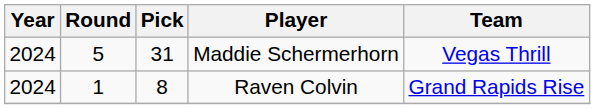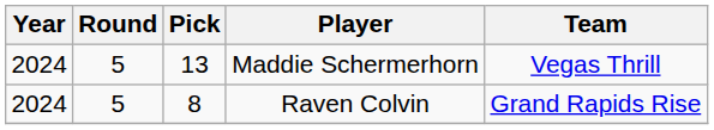Maddie Schermerhorn | Pick: 31 -> 13
Raven Colvin | Round: 1 -> 5
